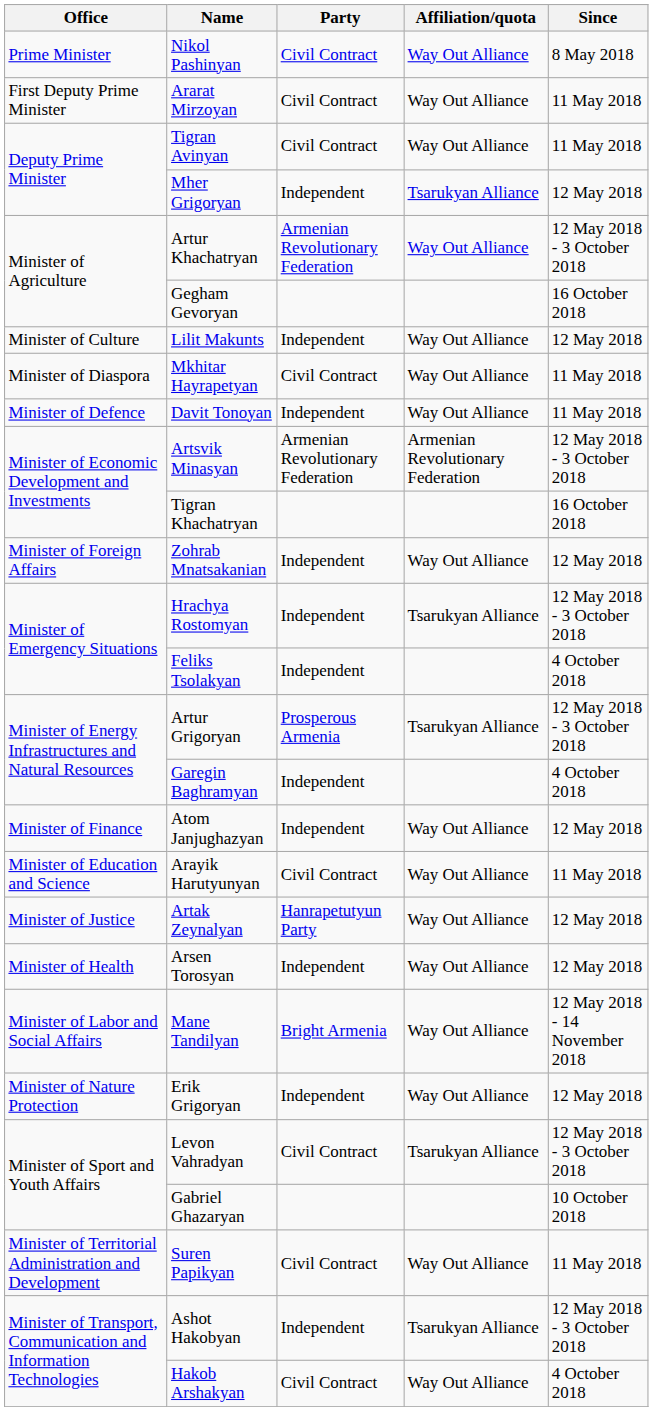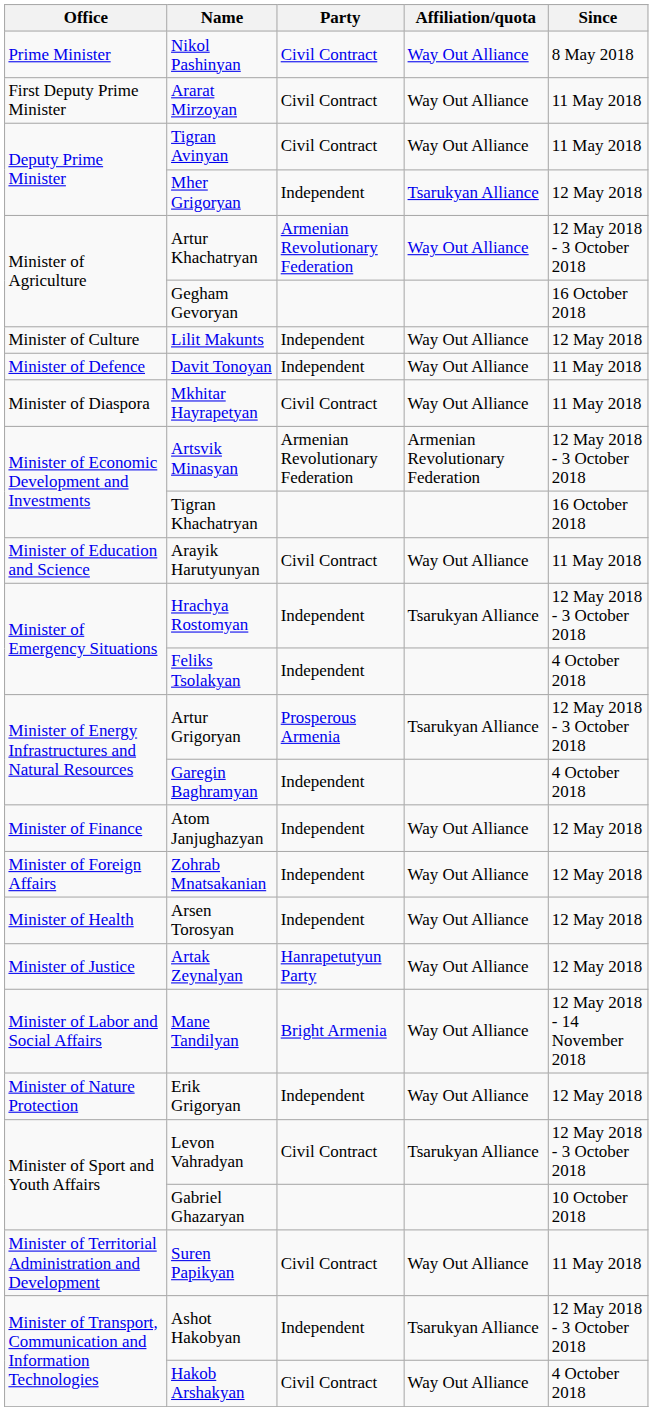rows swapped: Davit Tonoyan <-> Mkhitar Hayrapetyan
rows swapped: Arayik Harutyunyan <-> Zohrab Mnatsakanian
rows swapped: Arsen Torosyan <-> Artak Zeynalyan
